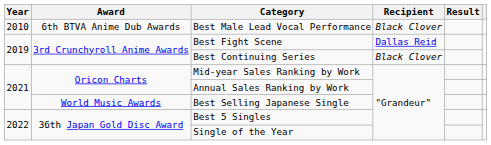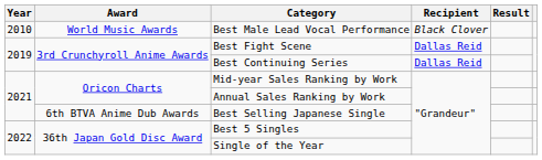Best Male Lead Vocal Performance | Award: 6th BTVA Anime Dub Awards -> World Music Awards
Best Continuing Series | Recipient: Black Clover -> Dallas Reid
Best Selling Japanese Single | Award: World Music Awards -> 6th BTVA Anime Dub Awards
